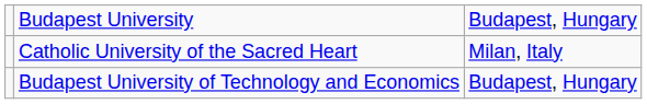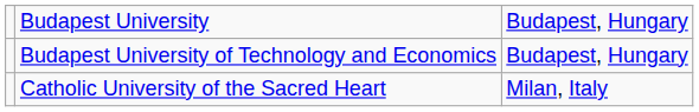rows swapped: Catholic University of the Sacred Heart <-> Budapest University of Technology and Economics
